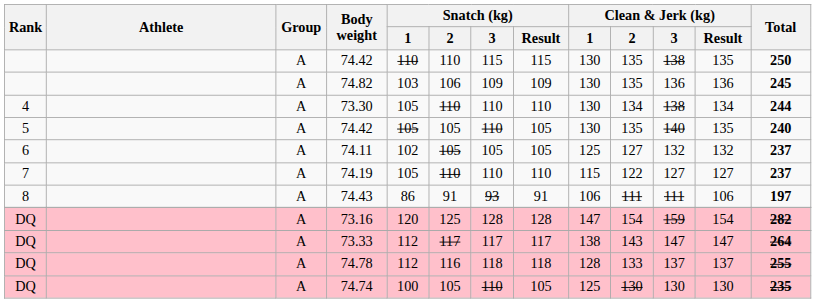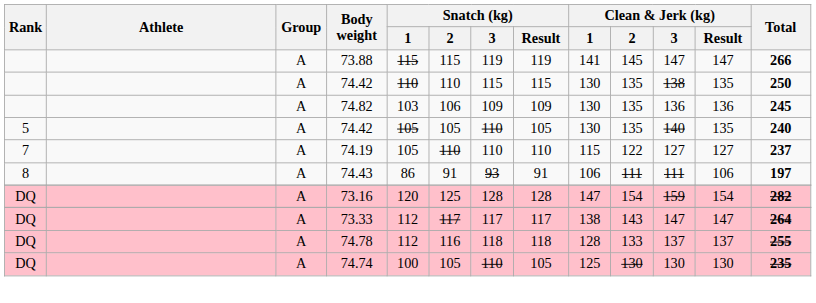+ row: A | 73.88 | 115 | 115 | 119 | 119 | 141 | 145 | 147 | 147 | 266
- row: 4 | A | 73.30 | 105 | 110 | 110 | 110 | 130 | 134 | 138 | 134 | 244
- row: 6 | A | 74.11 | 102 | 105 | 105 | 105 | 125 | 127 | 132 | 132 | 237
